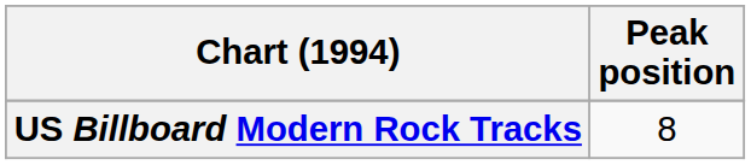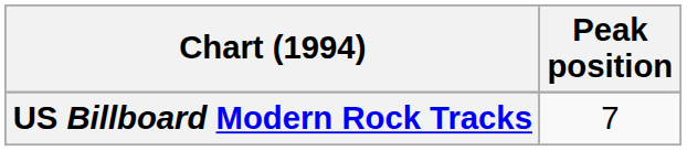US Billboard Modern Rock Tracks | Peak position: 8 -> 7
